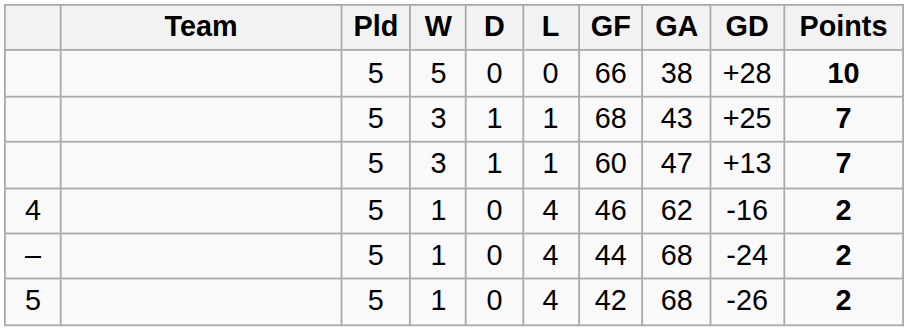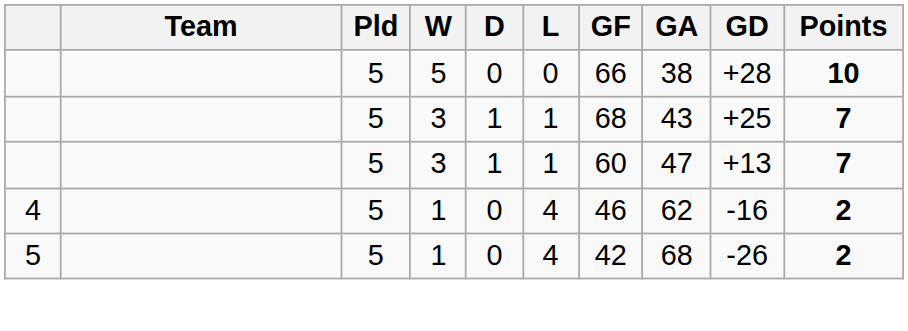- row: – | 5 | 1 | 0 | 4 | 44 | 68 | -24 | 2
